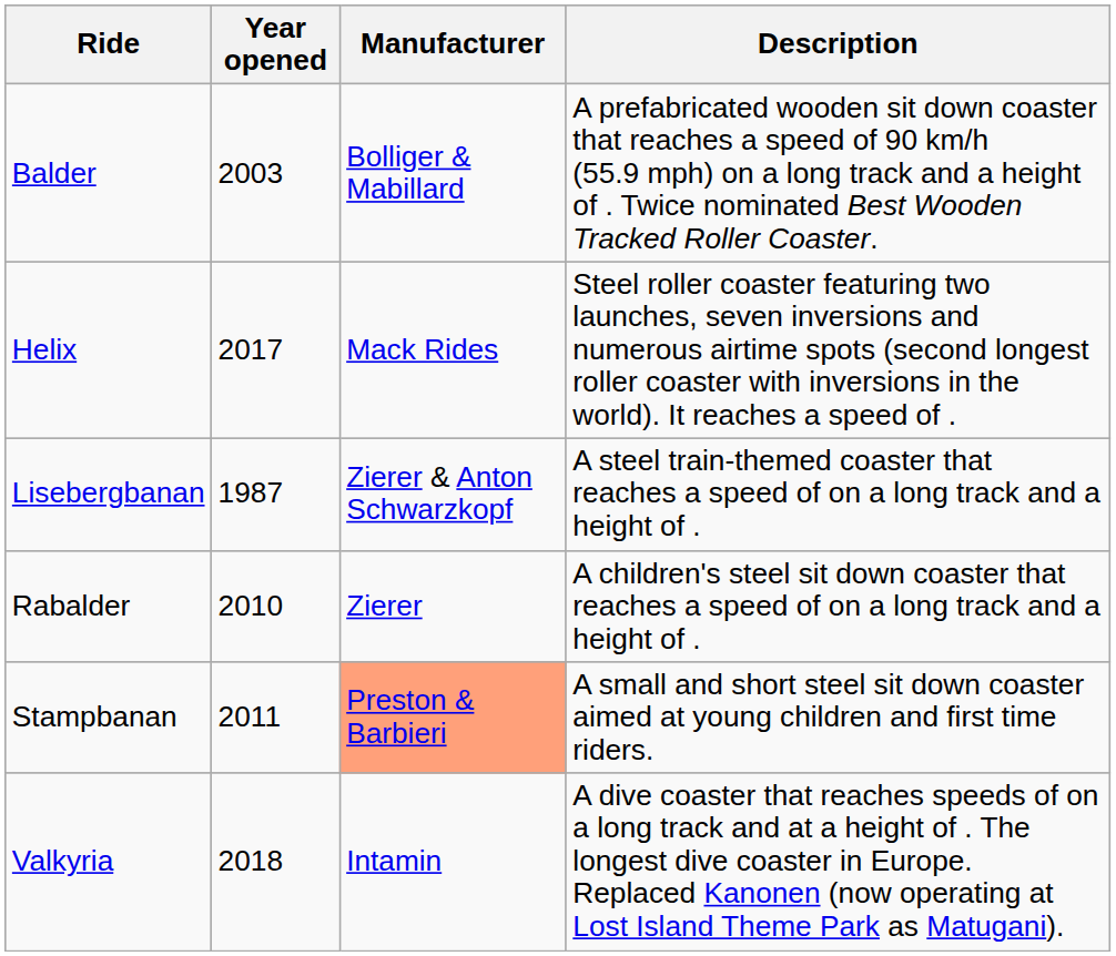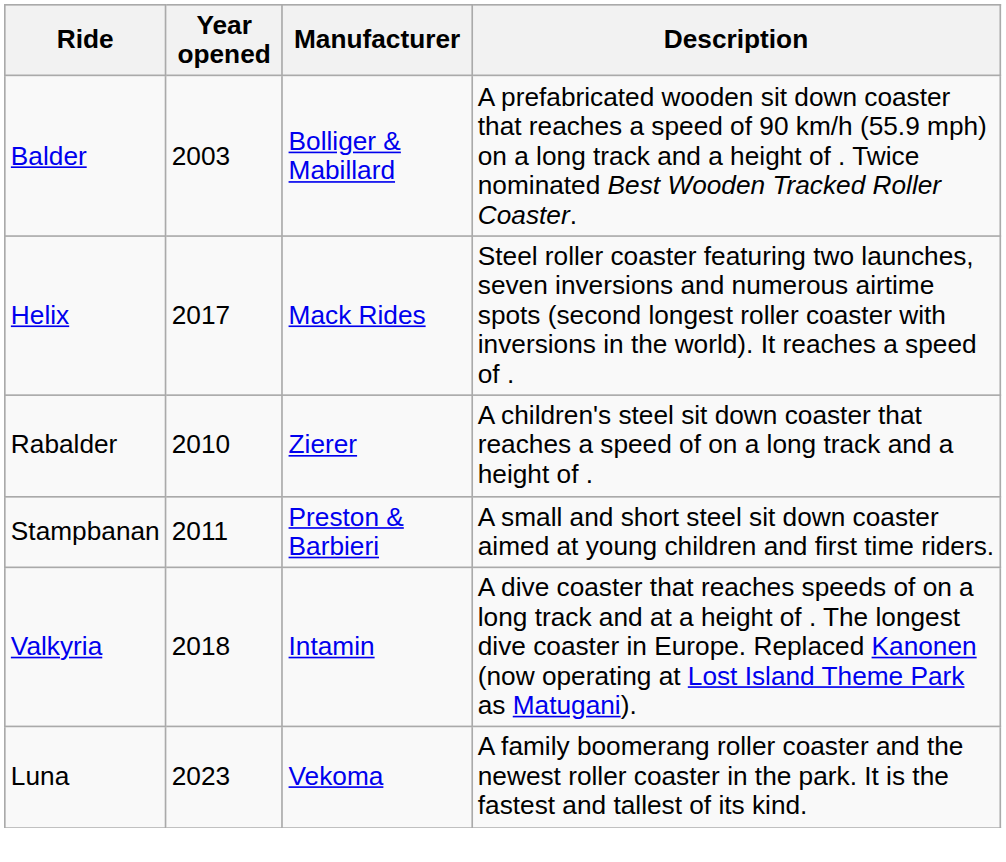- row: Lisebergbanan | 1987 | Zierer & Anton Schwarzkopf | A steel train-themed coaster that reaches a speed of on a long track and a height of .
Stampbanan | Manufacturer: lightsalmon background -> no background
+ row: Luna | 2023 | Vekoma | A family boomerang roller coaster and the newest roller coaster in the park. It is the fastest and tallest of its kind.
